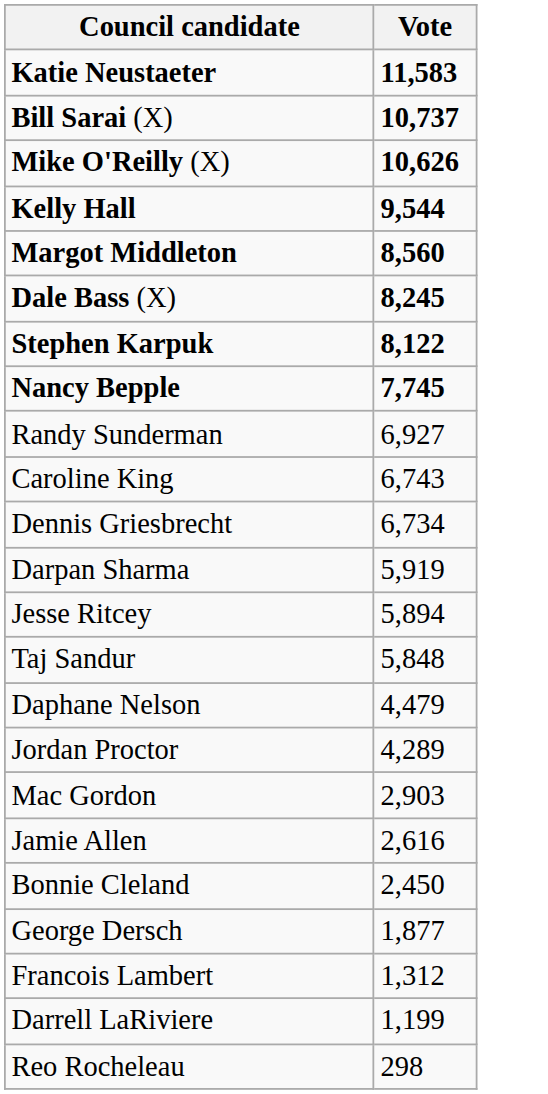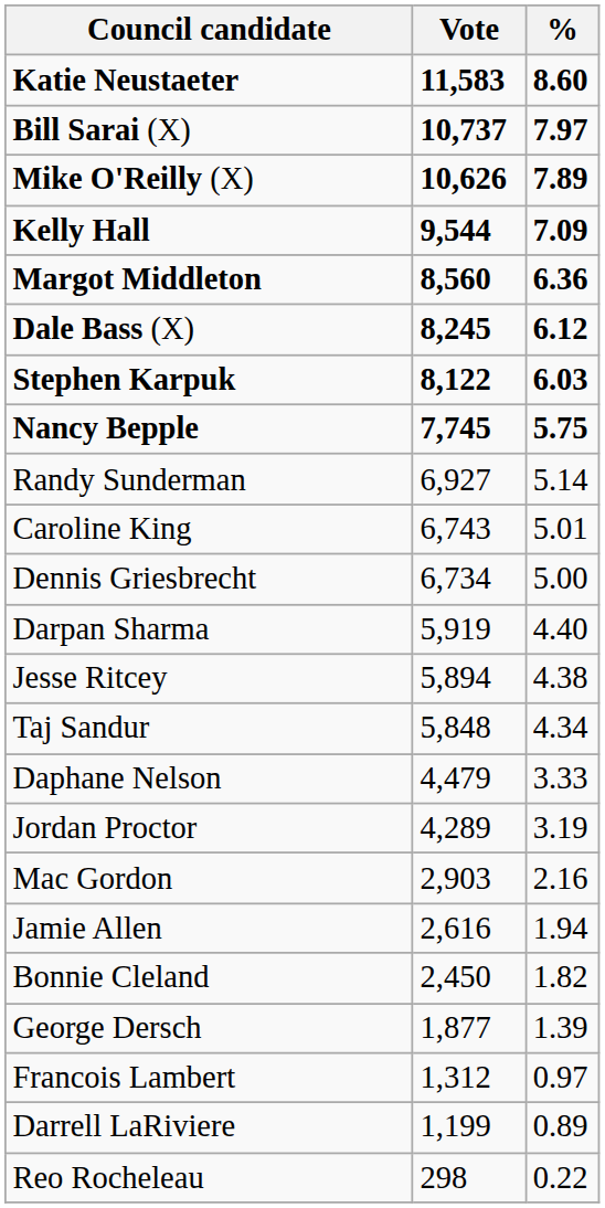+ column: % | 8.60 | 7.97 | 7.89 | 7.09 | 6.36 | 6.12 | 6.03 | 5.75 | 5.14 | 5.01 | 5.00 | 4.40 | 4.38 | 4.34 | 3.33 | 3.19 | 2.16 | 1.94 | 1.82 | 1.39 | 0.97 | 0.89 | 0.22
